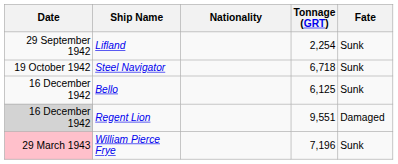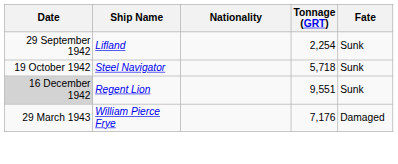Steel Navigator | Tonnage (GRT): 6,718 -> 5,718
- row: 16 December 1942 | Bello | 6,125 | Sunk
Regent Lion | Fate: Damaged -> Sunk
William Pierce Frye | Date: pink background -> no background
William Pierce Frye | Tonnage (GRT): 7,196 -> 7,176
William Pierce Frye | Fate: Sunk -> Damaged
